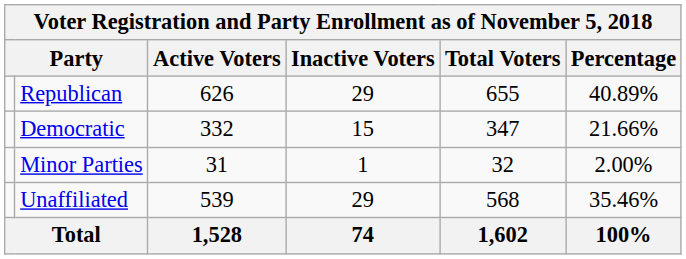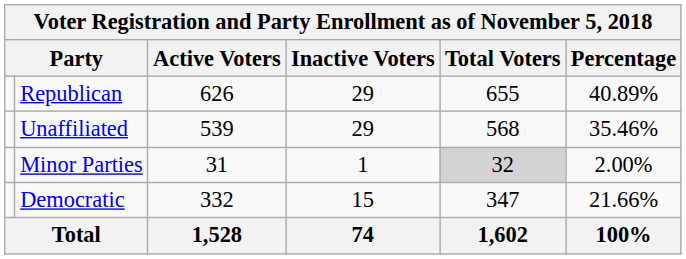rows swapped: Democratic <-> Unaffiliated
Minor Parties | Total Voters: no background -> lightgrey background
